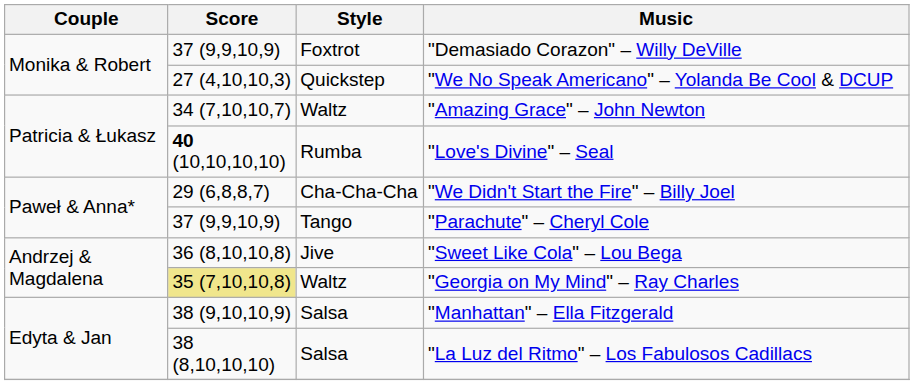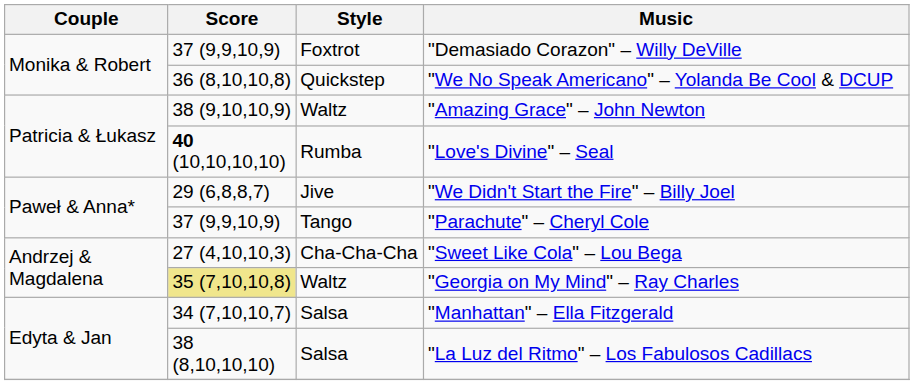"We No Speak Americano" – Yolanda Be Cool & DCUP | Score: 27 (4,10,10,3) -> 36 (8,10,10,8)
"Amazing Grace" – John Newton | Score: 34 (7,10,10,7) -> 38 (9,10,10,9)
"We Didn't Start the Fire" – Billy Joel | Style: Cha-Cha-Cha -> Jive
"Sweet Like Cola" – Lou Bega | Score: 36 (8,10,10,8) -> 27 (4,10,10,3)
"Sweet Like Cola" – Lou Bega | Style: Jive -> Cha-Cha-Cha
"Manhattan" – Ella Fitzgerald | Score: 38 (9,10,10,9) -> 34 (7,10,10,7)
